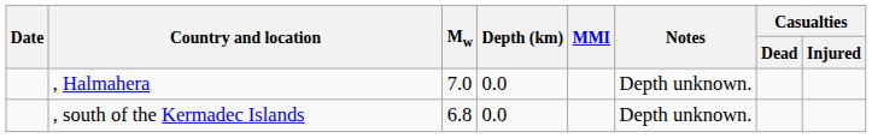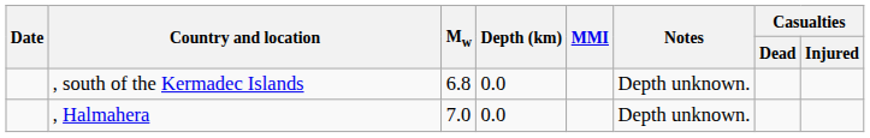rows swapped: , south of the Kermadec Islands <-> , Halmahera
